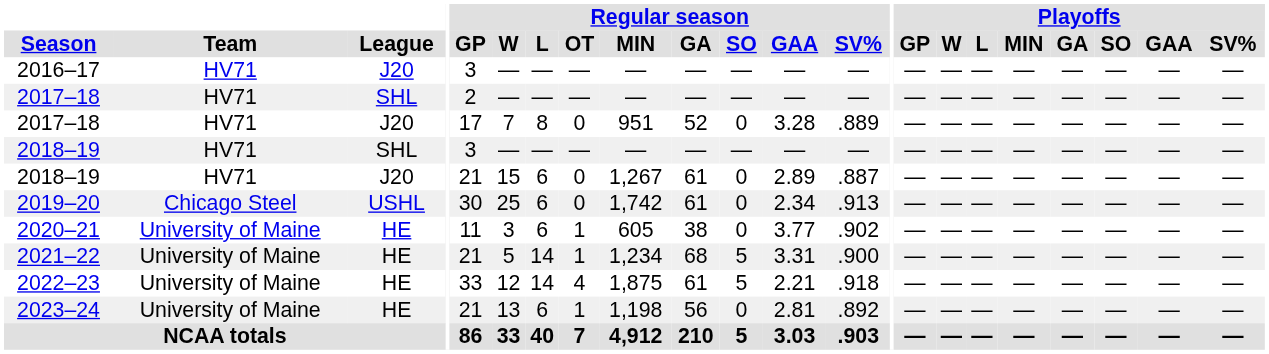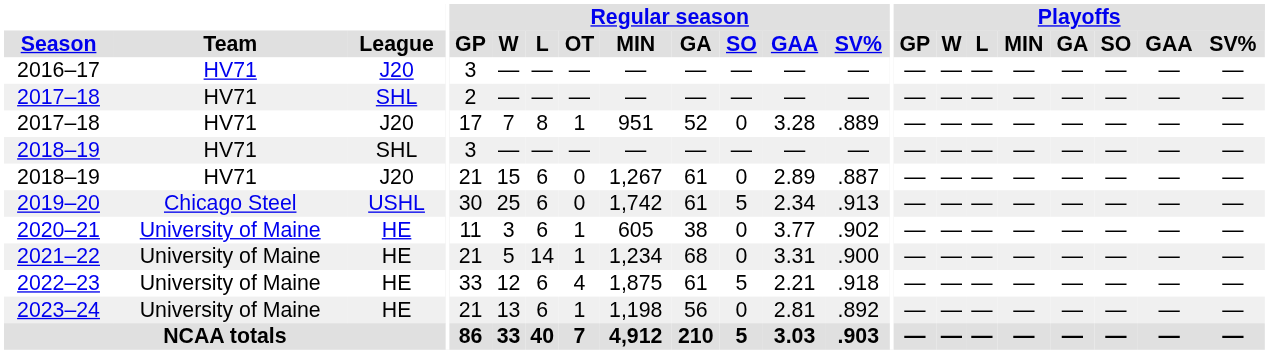2017–18 / J20 | Regular season / OT: 0 -> 1
2019–20 | Regular season / SO: 0 -> 5
2021–22 | Regular season / SO: 5 -> 0
2022–23 | Regular season / L: 14 -> 6
